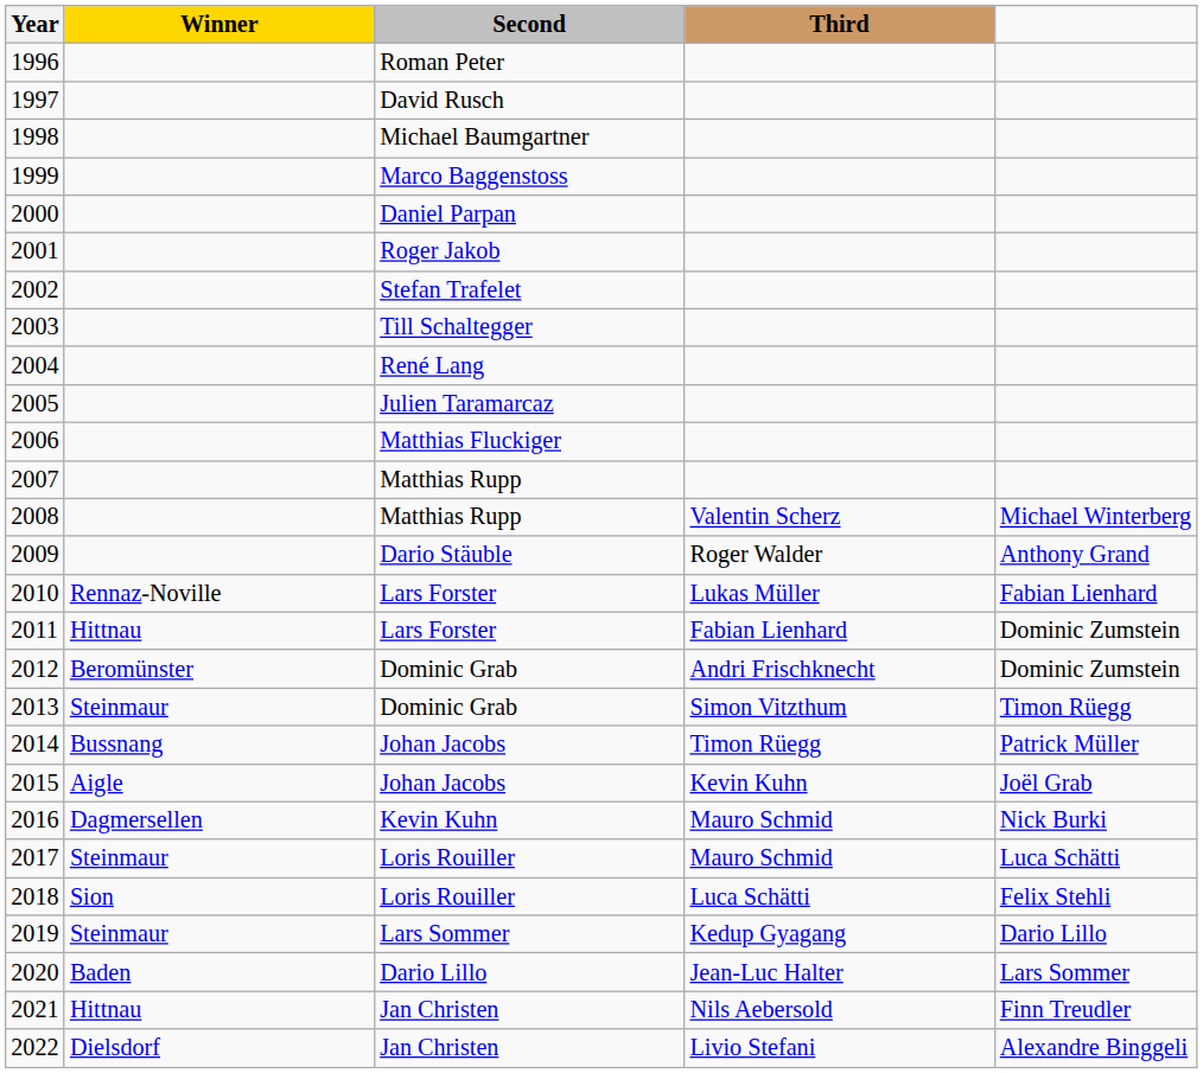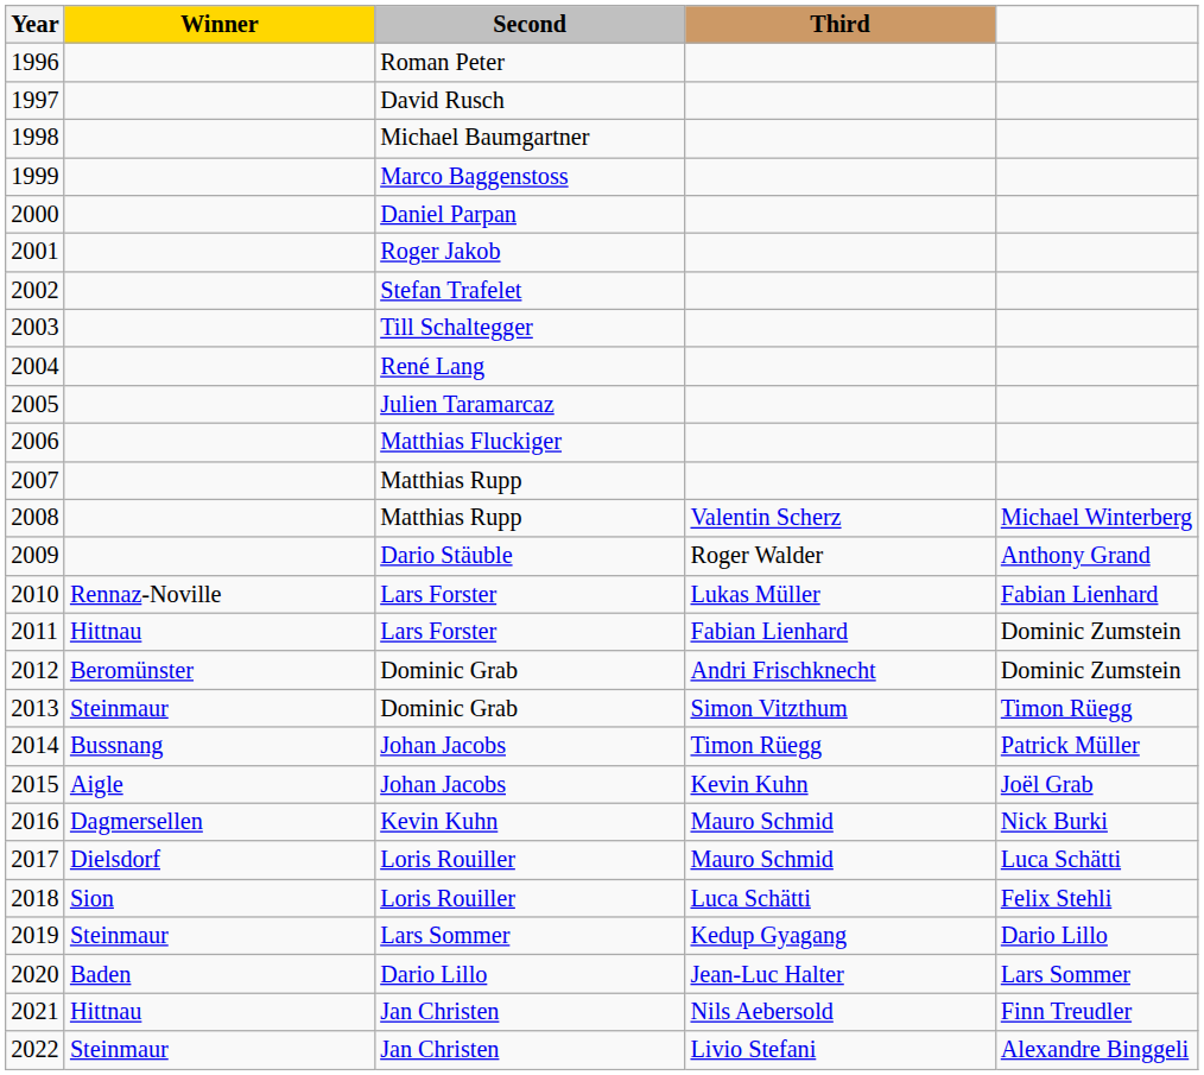2017 | Winner: Steinmaur -> Dielsdorf
2022 | Winner: Dielsdorf -> Steinmaur
